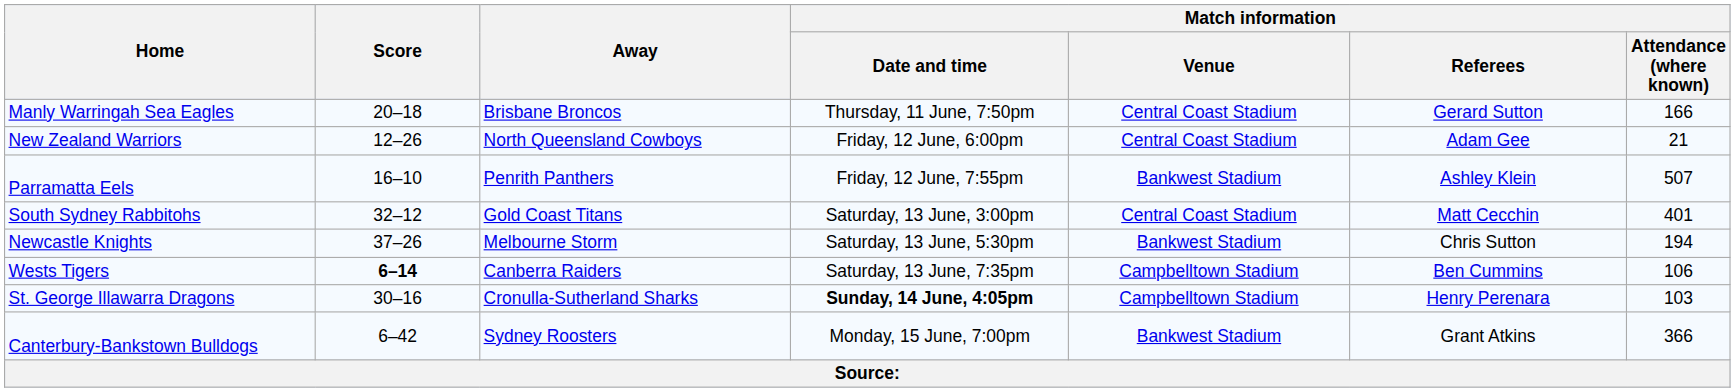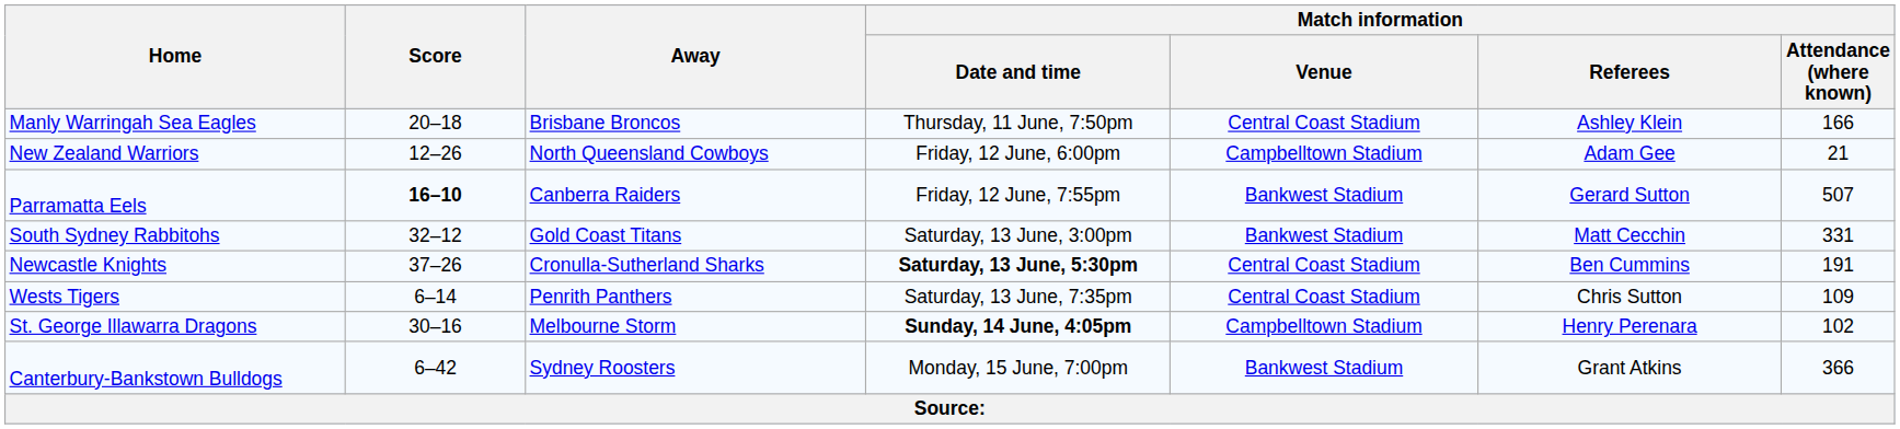Manly Warringah Sea Eagles | Match information / Referees: Gerard Sutton -> Ashley Klein
New Zealand Warriors | Match information / Venue: Central Coast Stadium -> Campbelltown Stadium
Parramatta Eels | Score: normal -> bold
Parramatta Eels | Away: Penrith Panthers -> Canberra Raiders
Parramatta Eels | Match information / Referees: Ashley Klein -> Gerard Sutton
South Sydney Rabbitohs | Match information / Venue: Central Coast Stadium -> Bankwest Stadium
South Sydney Rabbitohs | Match information / Attendance (where known): 401 -> 331
Newcastle Knights | Away: Melbourne Storm -> Cronulla-Sutherland Sharks
Newcastle Knights | Match information / Date and time: normal -> bold
Newcastle Knights | Match information / Venue: Bankwest Stadium -> Central Coast Stadium
Newcastle Knights | Match information / Referees: Chris Sutton -> Ben Cummins
Newcastle Knights | Match information / Attendance (where known): 194 -> 191
Wests Tigers | Score: bold -> normal
Wests Tigers | Away: Canberra Raiders -> Penrith Panthers
Wests Tigers | Match information / Venue: Campbelltown Stadium -> Central Coast Stadium
Wests Tigers | Match information / Referees: Ben Cummins -> Chris Sutton
Wests Tigers | Match information / Attendance (where known): 106 -> 109
St. George Illawarra Dragons | Away: Cronulla-Sutherland Sharks -> Melbourne Storm
St. George Illawarra Dragons | Match information / Attendance (where known): 103 -> 102
